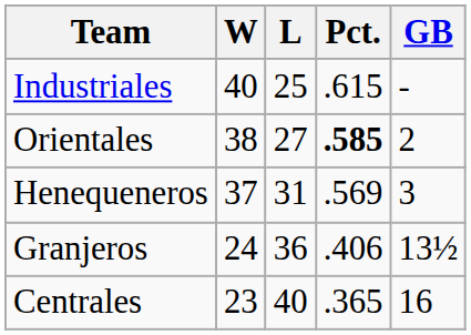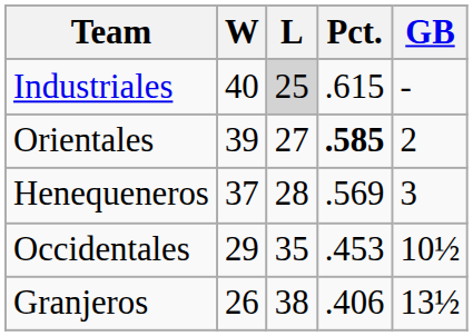Industriales | L: no background -> lightgrey background
Orientales | W: 38 -> 39
Henequeneros | L: 31 -> 28
+ row: Occidentales | 29 | 35 | .453 | 10½
Granjeros | W: 24 -> 26
Granjeros | L: 36 -> 38
- row: Centrales | 23 | 40 | .365 | 16
